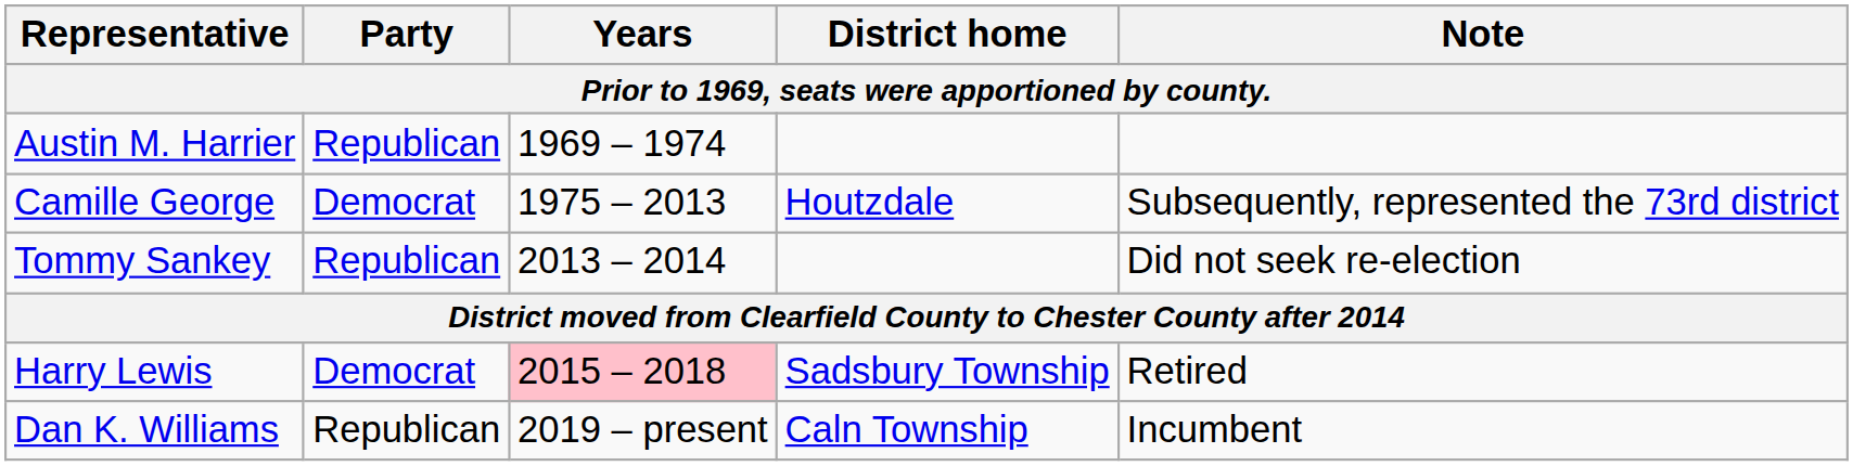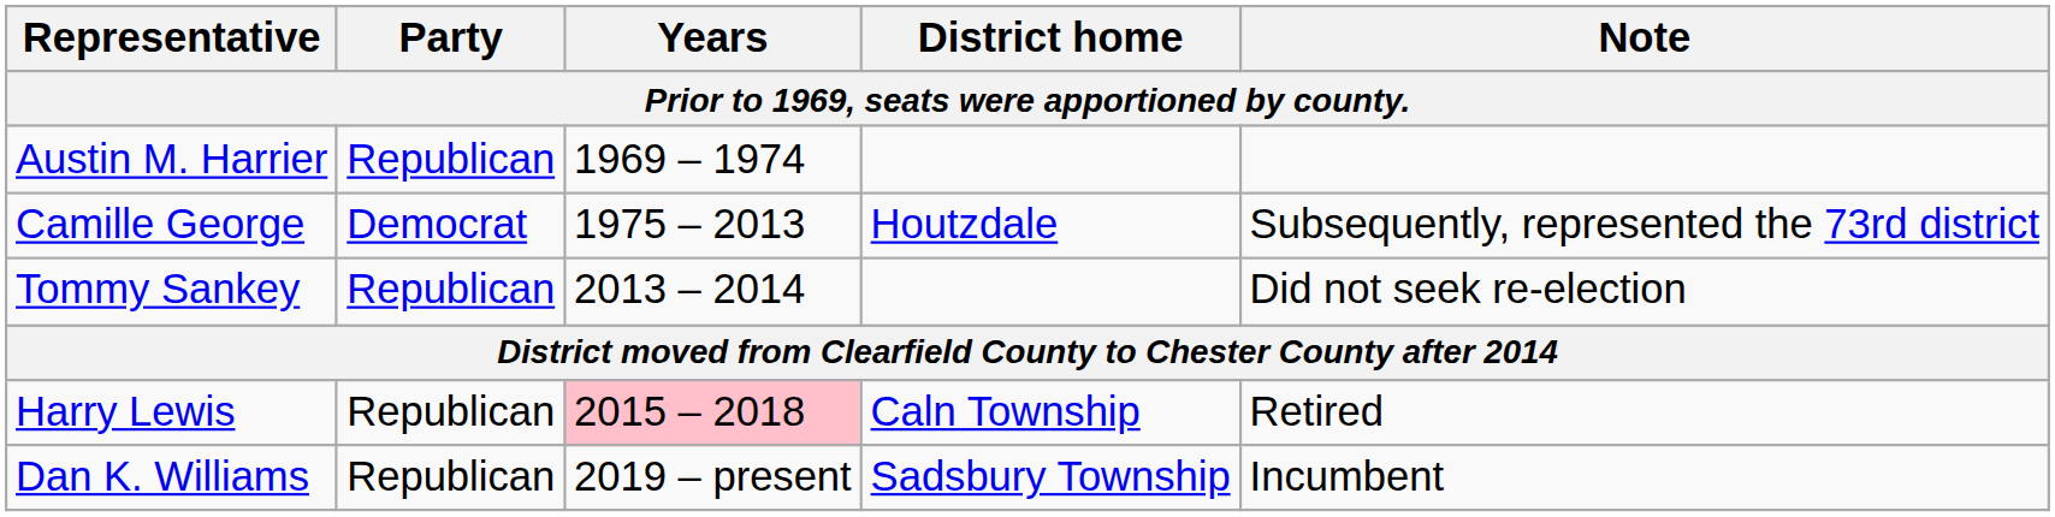Harry Lewis | Party: Democrat -> Republican
Harry Lewis | District home: Sadsbury Township -> Caln Township
Dan K. Williams | District home: Caln Township -> Sadsbury Township
